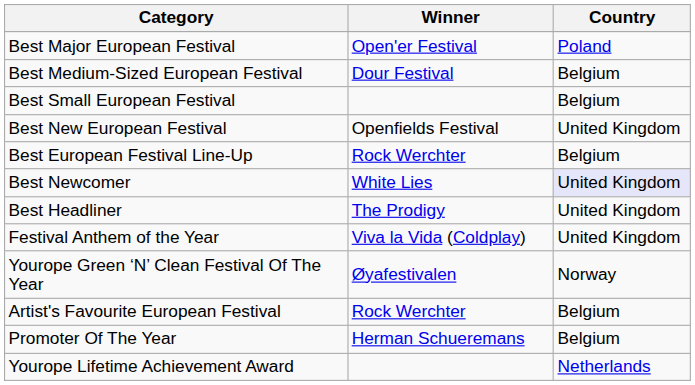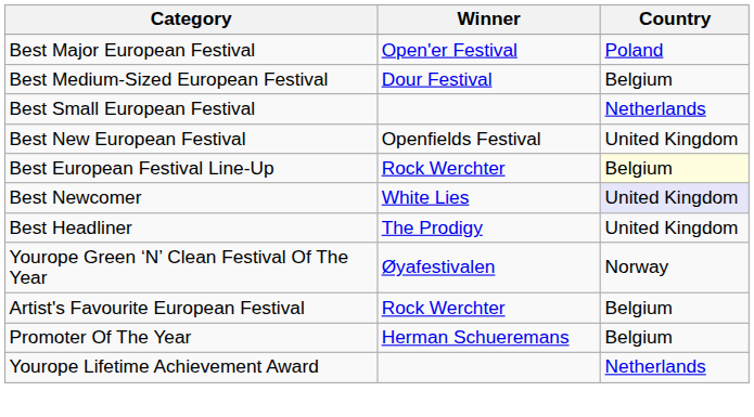Best Small European Festival | Country: Belgium -> Netherlands
Best European Festival Line-Up | Country: no background -> lightyellow background
- row: Festival Anthem of the Year | Viva la Vida (Coldplay) | United Kingdom
